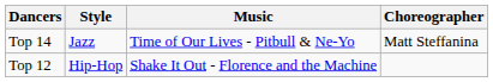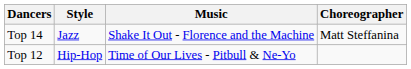Top 14 | Music: Time of Our Lives - Pitbull & Ne-Yo -> Shake It Out - Florence and the Machine
Top 12 | Music: Shake It Out - Florence and the Machine -> Time of Our Lives - Pitbull & Ne-Yo
